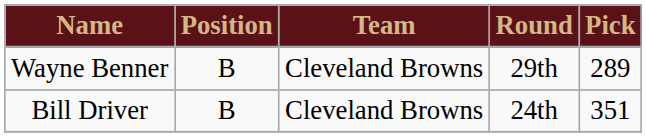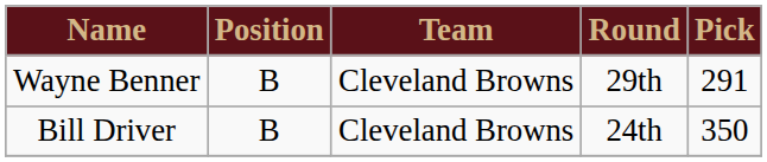Wayne Benner | Pick: 289 -> 291
Bill Driver | Pick: 351 -> 350
